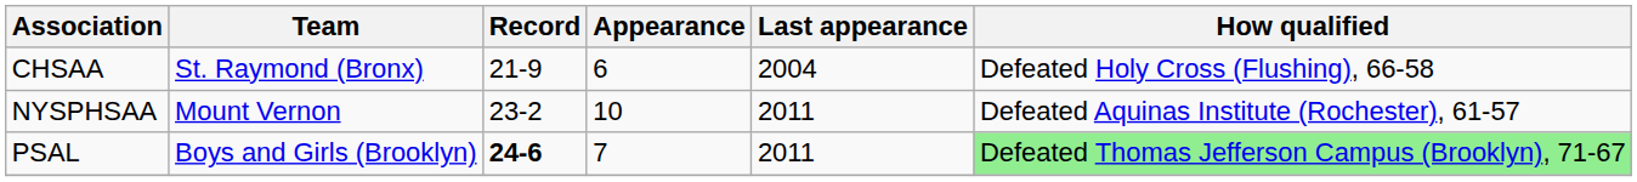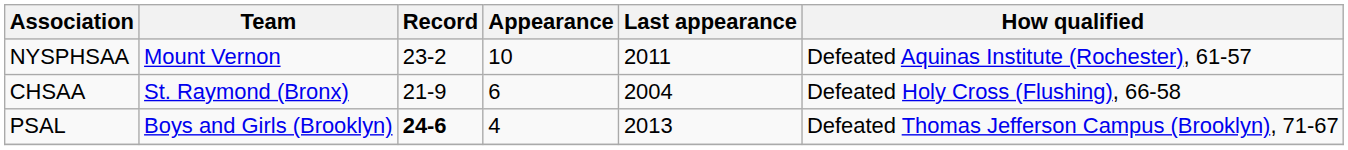rows swapped: CHSAA <-> NYSPHSAA
PSAL | Appearance: 7 -> 4
PSAL | Last appearance: 2011 -> 2013
PSAL | How qualified: lightgreen background -> no background
